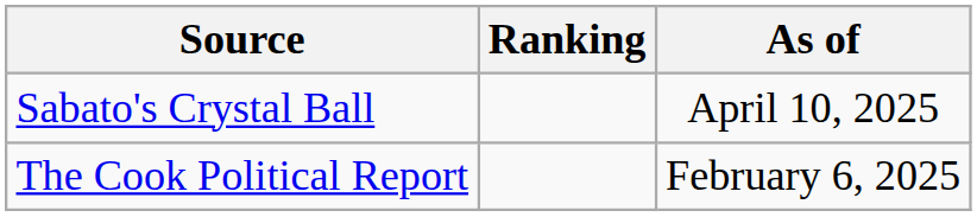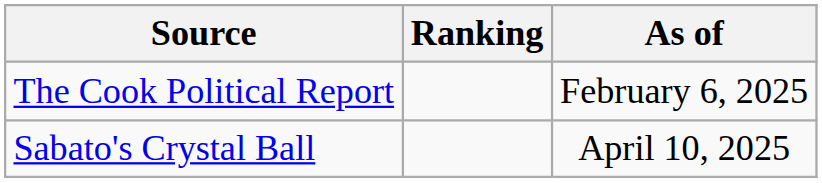rows swapped: The Cook Political Report <-> Sabato's Crystal Ball
